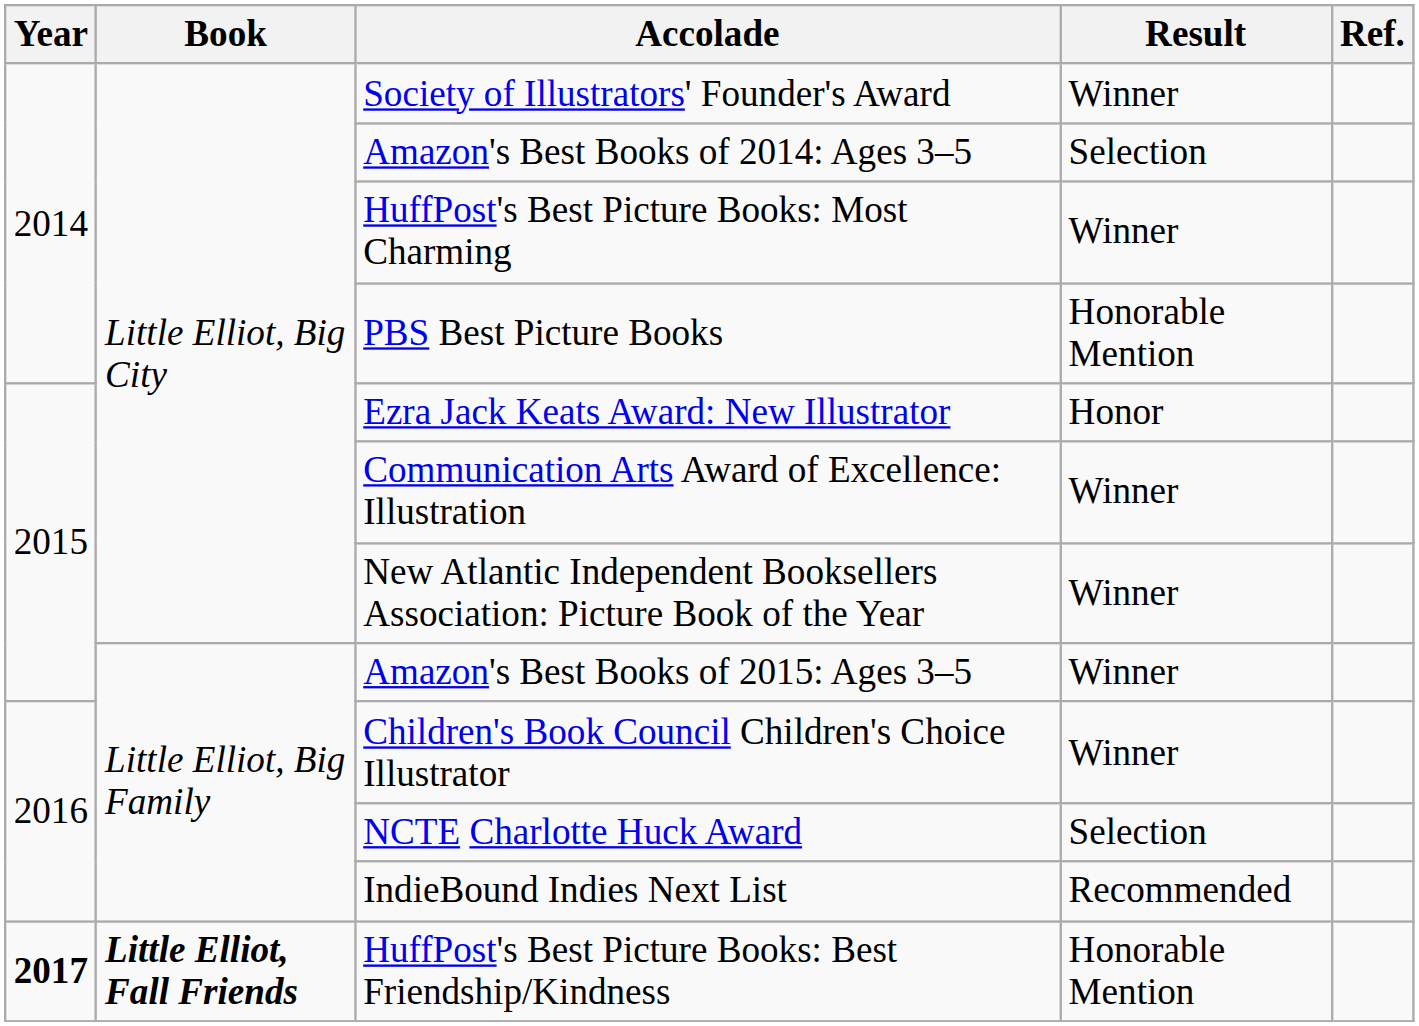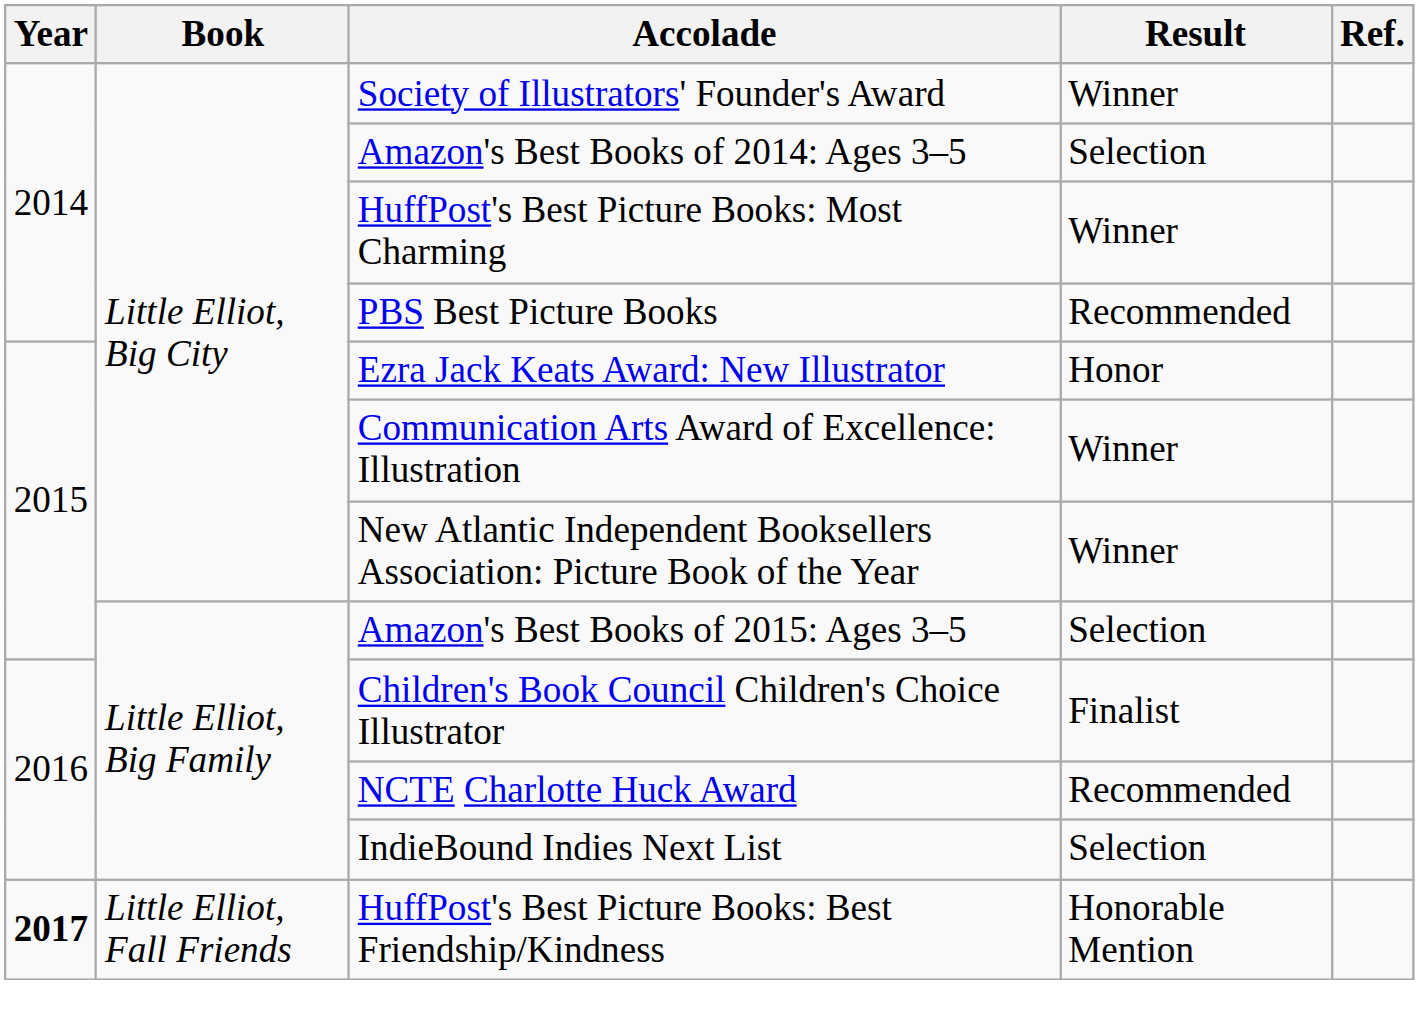PBS Best Picture Books | Result: Honorable Mention -> Recommended
Amazon's Best Books of 2015: Ages 3–5 | Result: Winner -> Selection
Children's Book Council Children's Choice Illustrator | Result: Winner -> Finalist
NCTE Charlotte Huck Award | Result: Selection -> Recommended
IndieBound Indies Next List | Result: Recommended -> Selection
HuffPost's Best Picture Books: Best Friendship/Kindness | Book: bold -> normal
